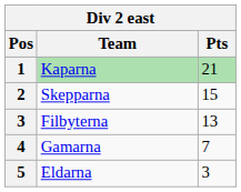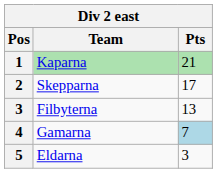Skepparna | Pts: 15 -> 17
Gamarna | Pts: no background -> lightblue background
